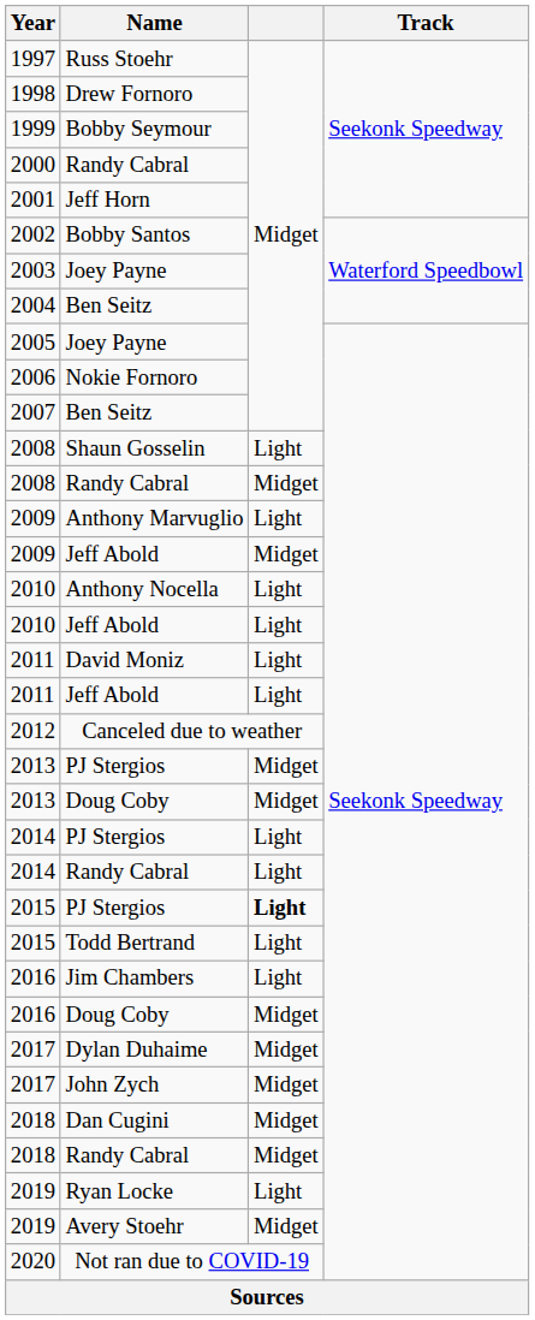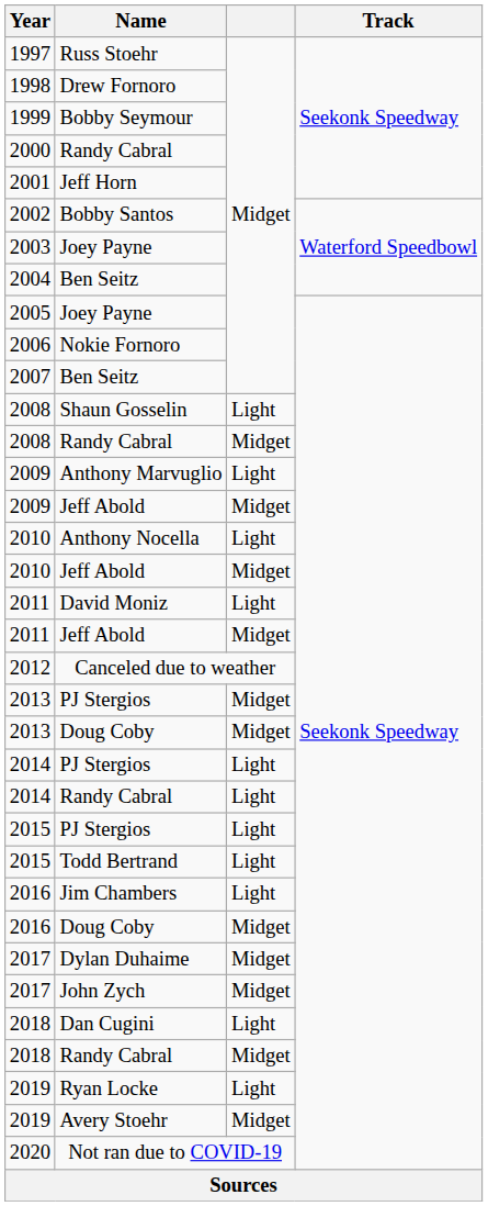2010 / Jeff Abold | column 3: Light -> Midget
2011 / Jeff Abold | column 3: Light -> Midget
2015 / PJ Stergios | column 3: bold -> normal
Dan Cugini | column 3: Midget -> Light
